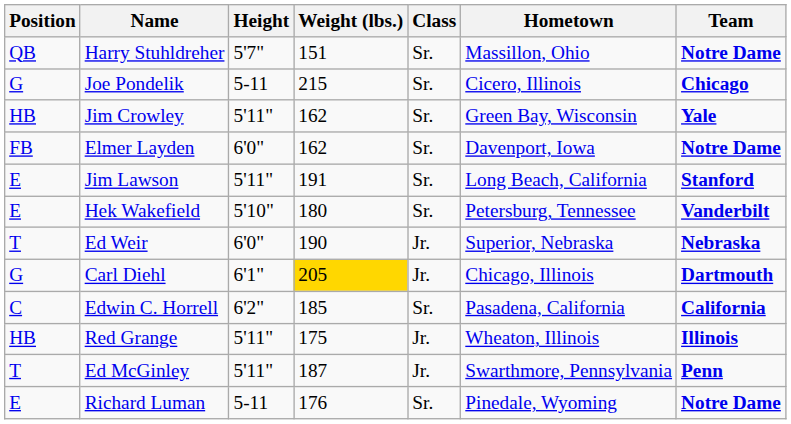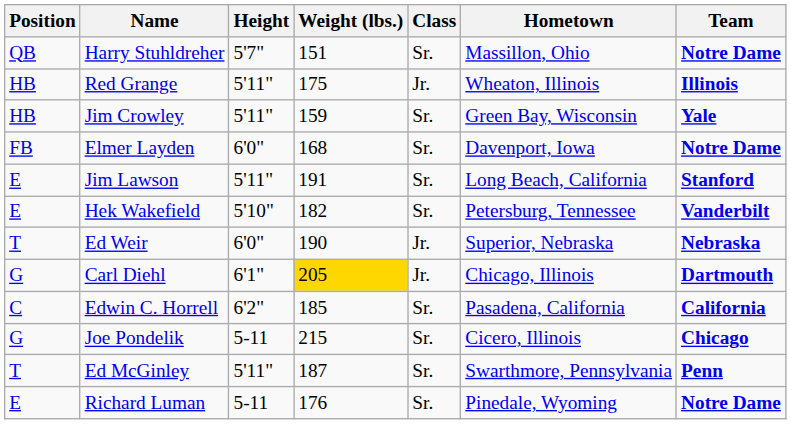rows swapped: Red Grange <-> Joe Pondelik
Jim Crowley | Weight (lbs.): 162 -> 159
Elmer Layden | Weight (lbs.): 162 -> 168
Hek Wakefield | Weight (lbs.): 180 -> 182
Ed McGinley | Class: Jr. -> Sr.
